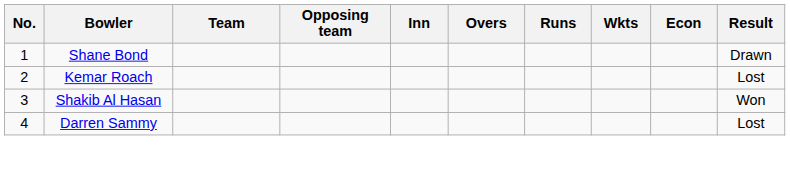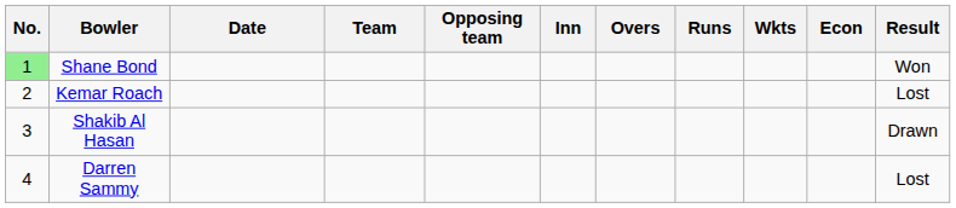+ column: Date
Shane Bond | No.: no background -> lightgreen background
Shane Bond | Result: Drawn -> Won
Shakib Al Hasan | Result: Won -> Drawn
